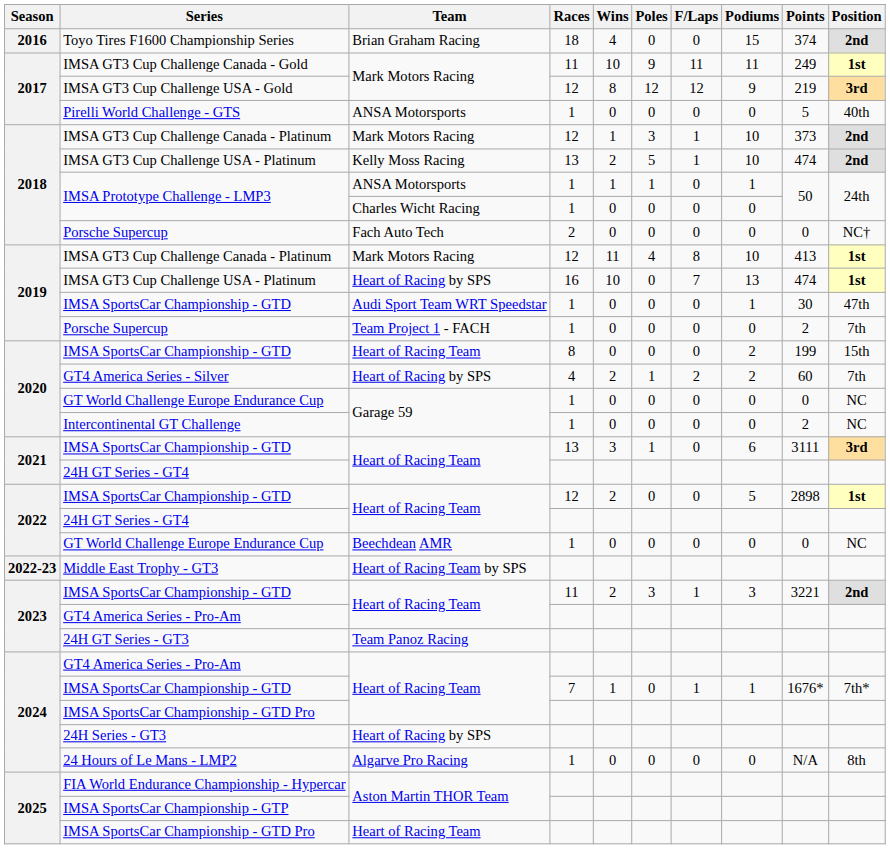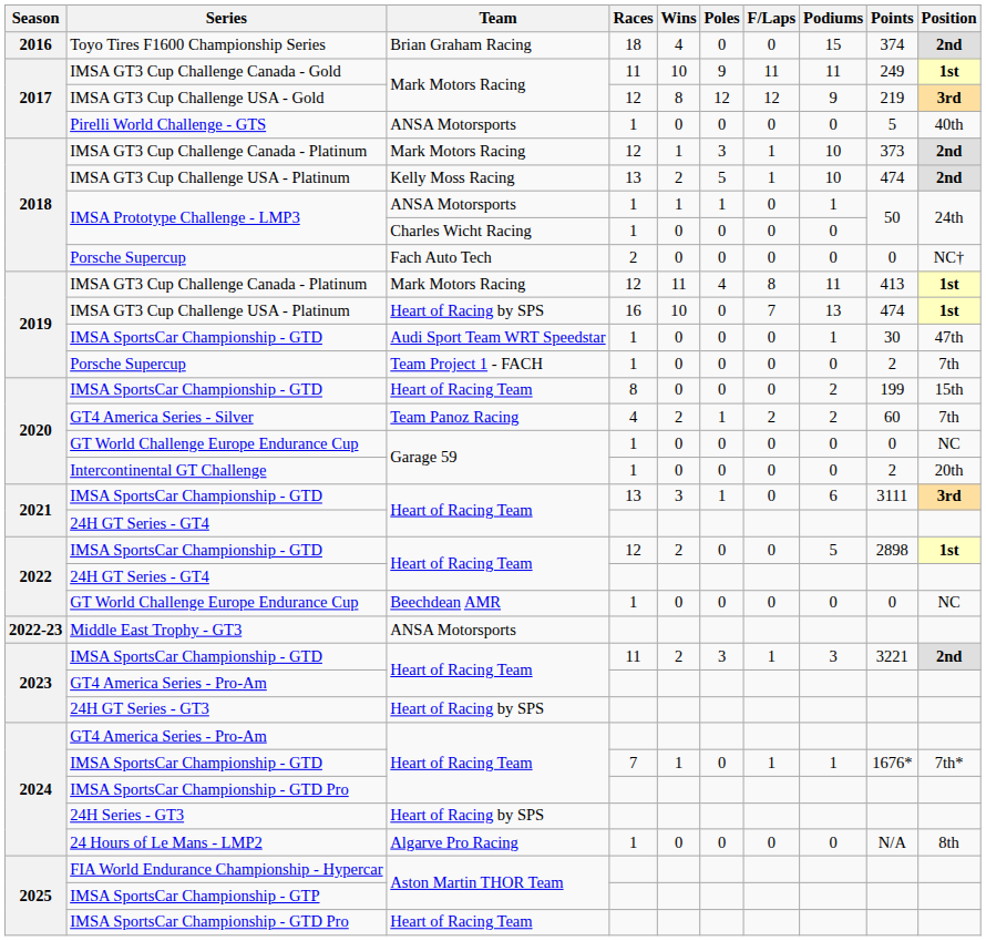2019 / IMSA GT3 Cup Challenge Canada - Platinum | Podiums: 10 -> 11
GT4 America Series - Silver | Team: Heart of Racing by SPS -> Team Panoz Racing
Intercontinental GT Challenge | Position: NC -> 20th
Middle East Trophy - GT3 | Team: Heart of Racing Team by SPS -> ANSA Motorsports
24H GT Series - GT3 | Team: Team Panoz Racing -> Heart of Racing by SPS
